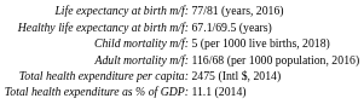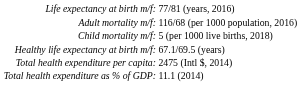rows swapped: Healthy life expectancy at birth m/f: <-> Adult mortality m/f:
